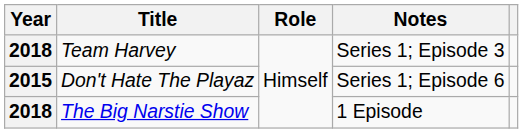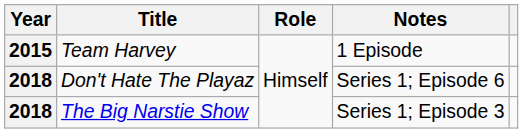Team Harvey | Year: 2018 -> 2015
Team Harvey | Notes: Series 1; Episode 3 -> 1 Episode
Don't Hate The Playaz | Year: 2015 -> 2018
The Big Narstie Show | Notes: 1 Episode -> Series 1; Episode 3
